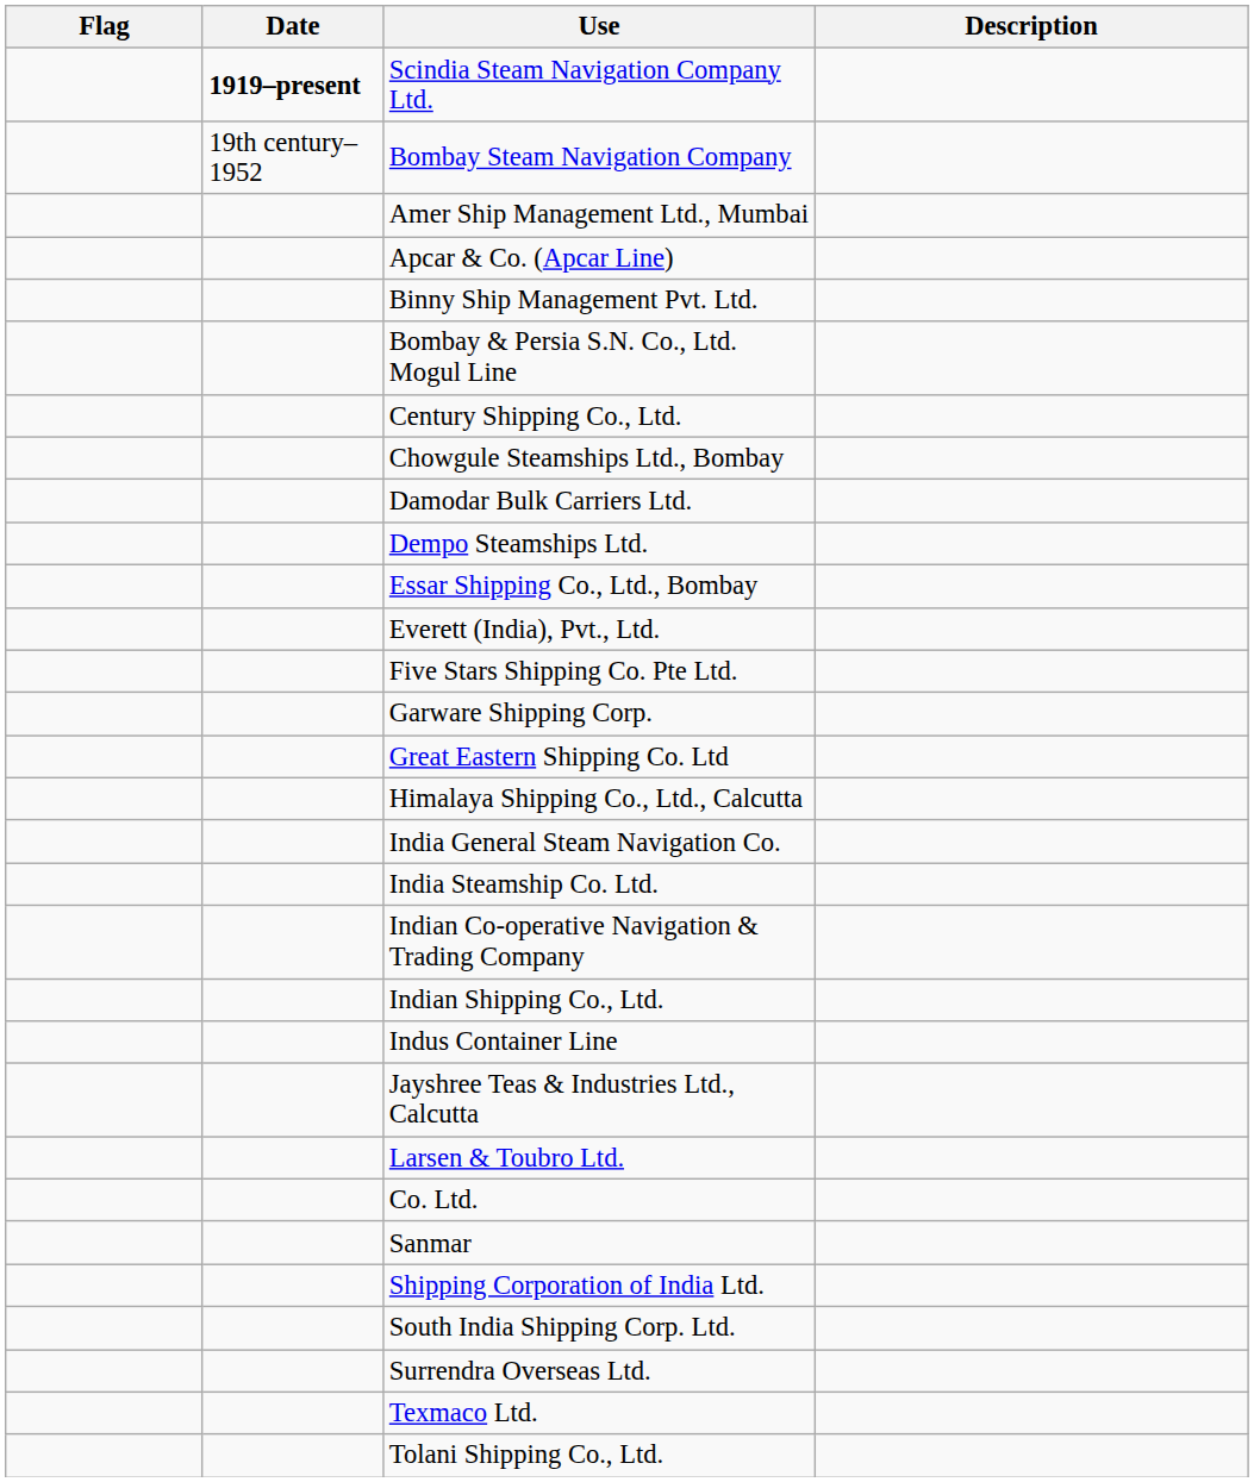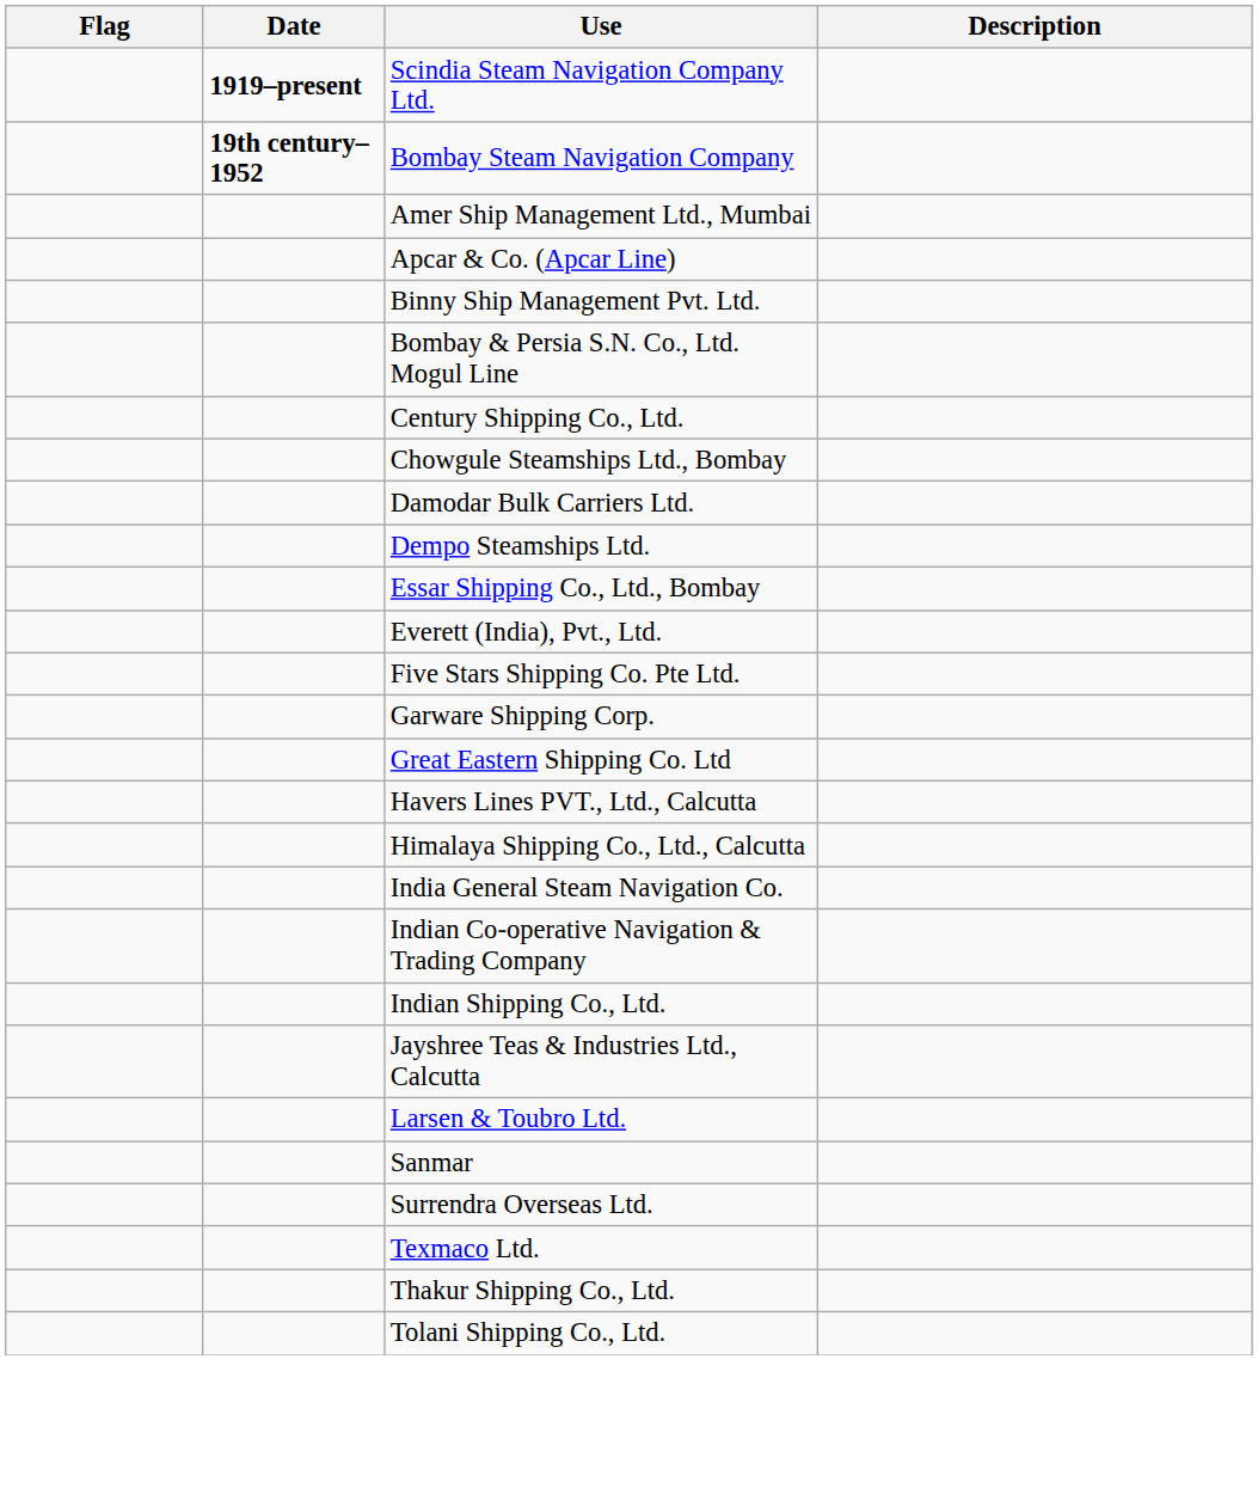Bombay Steam Navigation Company | Date: normal -> bold
+ row: Havers Lines PVT., Ltd., Calcutta
- row: India Steamship Co. Ltd.
- row: Indus Container Line
- row: Co. Ltd.
- row: Shipping Corporation of India Ltd.
- row: South India Shipping Corp. Ltd.
+ row: Thakur Shipping Co., Ltd.
